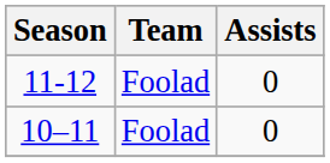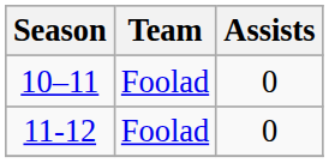rows swapped: 10–11 <-> 11-12
